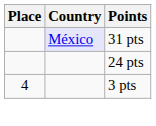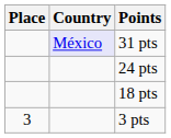+ row: 18 pts
3 pts | Place: 4 -> 3
